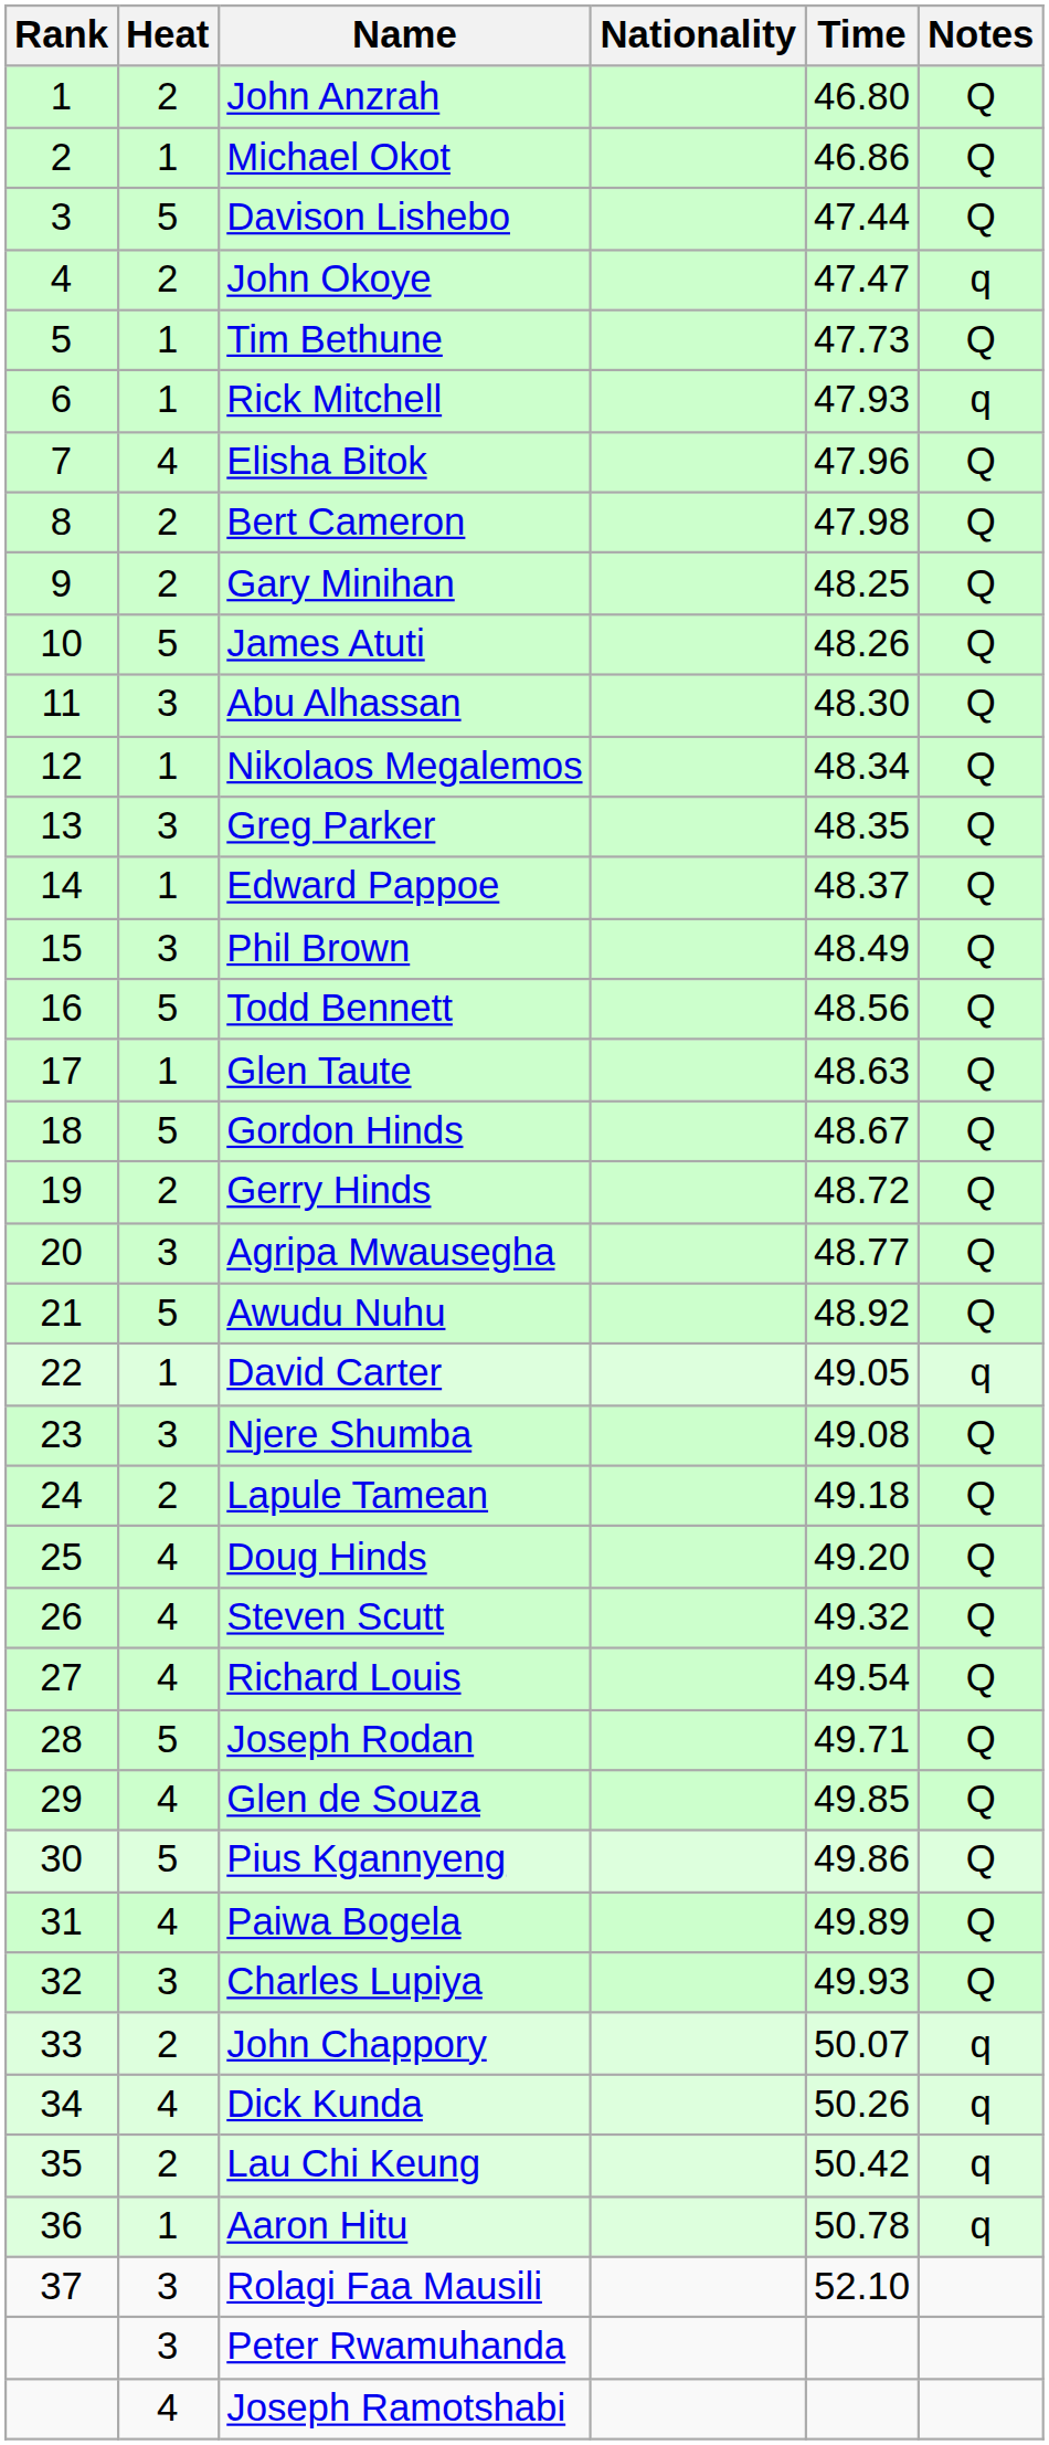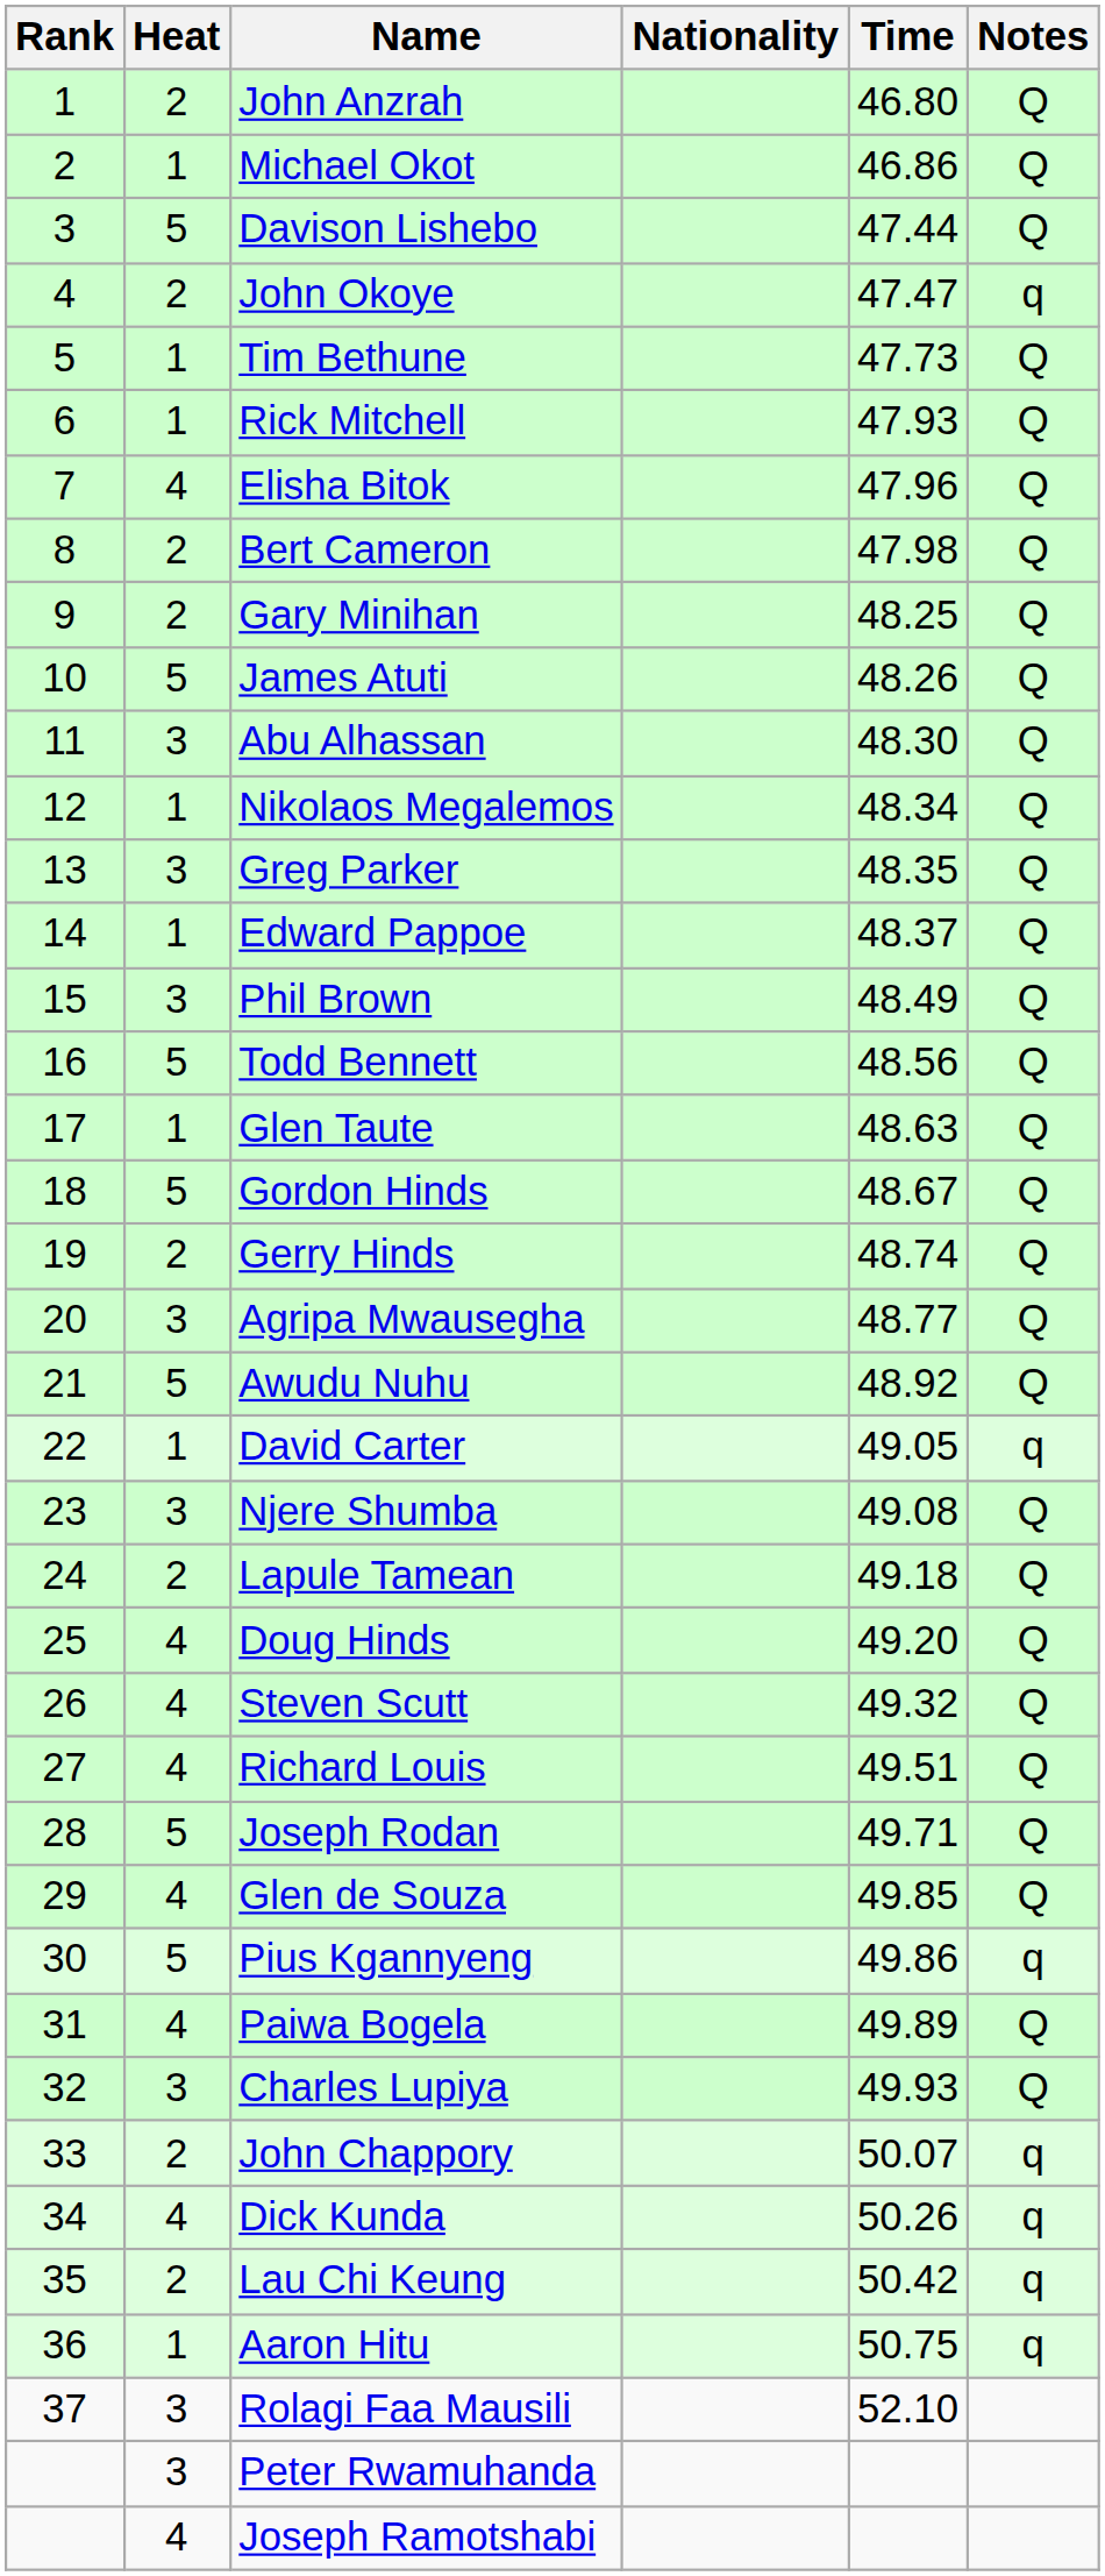Rick Mitchell | Notes: q -> Q
Gerry Hinds | Time: 48.72 -> 48.74
Richard Louis | Time: 49.54 -> 49.51
Pius Kgannyeng | Notes: Q -> q
Aaron Hitu | Time: 50.78 -> 50.75
